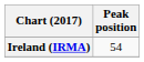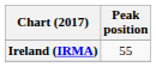Ireland (IRMA) | Peak position: 54 -> 55
